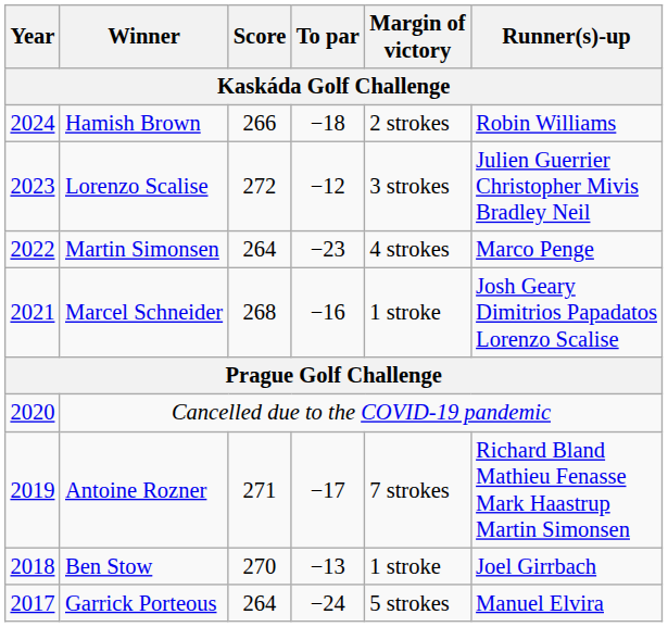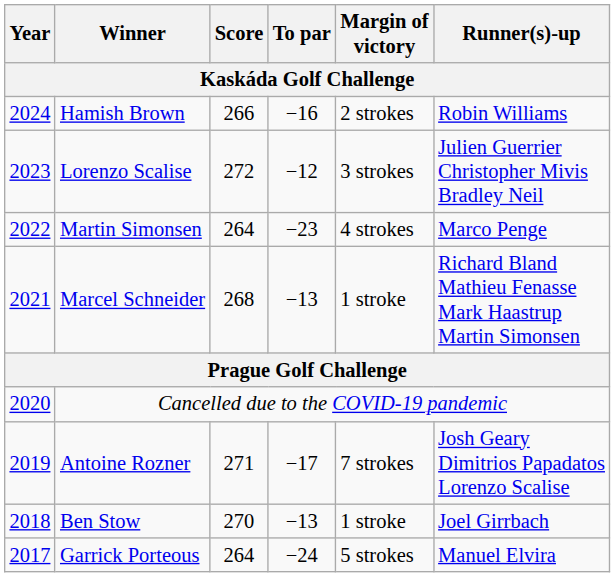Hamish Brown | To par: −18 -> −16
Marcel Schneider | To par: −16 -> −13
Marcel Schneider | Runner(s)-up: Josh Geary Dimitrios Papadatos Lorenzo Scalise -> Richard Bland Mathieu Fenasse Mark Haastrup Martin Simonsen
Antoine Rozner | Runner(s)-up: Richard Bland Mathieu Fenasse Mark Haastrup Martin Simonsen -> Josh Geary Dimitrios Papadatos Lorenzo Scalise
